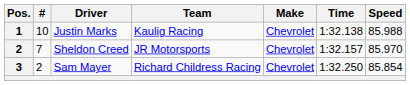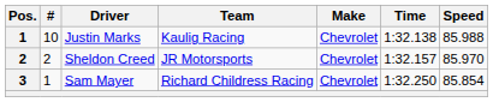Sheldon Creed | #: 7 -> 2
Sam Mayer | #: 2 -> 1
